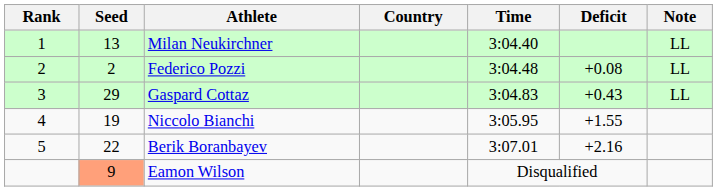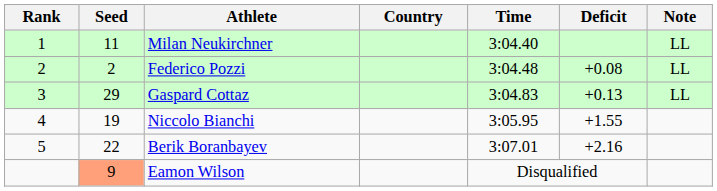Milan Neukirchner | Seed: 13 -> 11
Gaspard Cottaz | Deficit: +0.43 -> +0.13
